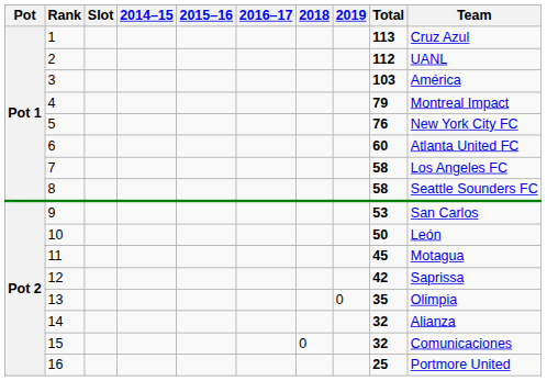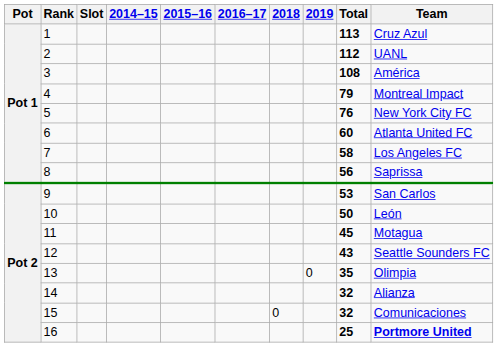3 | Total: 103 -> 108
8 | Total: 58 -> 56
8 | Team: Seattle Sounders FC -> Saprissa
12 | Total: 42 -> 43
12 | Team: Saprissa -> Seattle Sounders FC
16 | Team: normal -> bold
